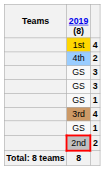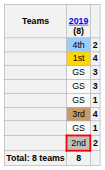rows swapped: 1st <-> 4th
